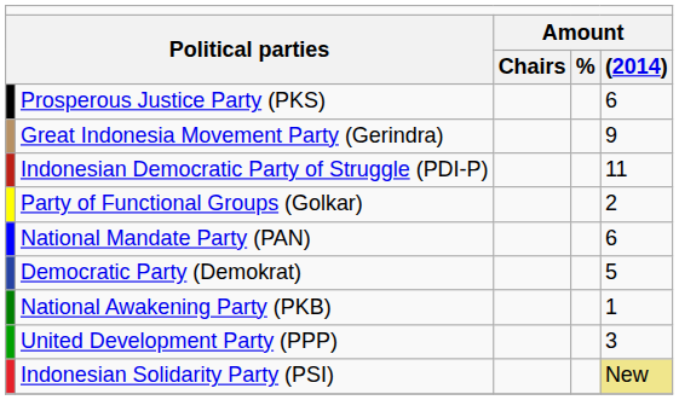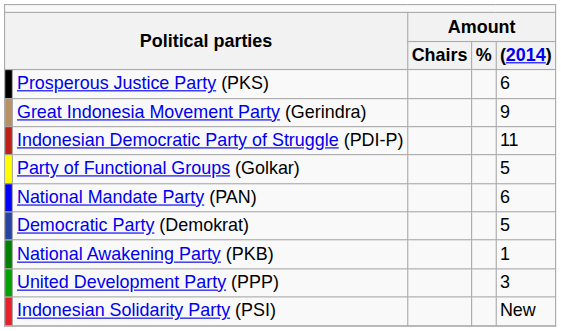Party of Functional Groups (Golkar) | column 5: 2 -> 5
Indonesian Solidarity Party (PSI) | column 5: khaki background -> no background
